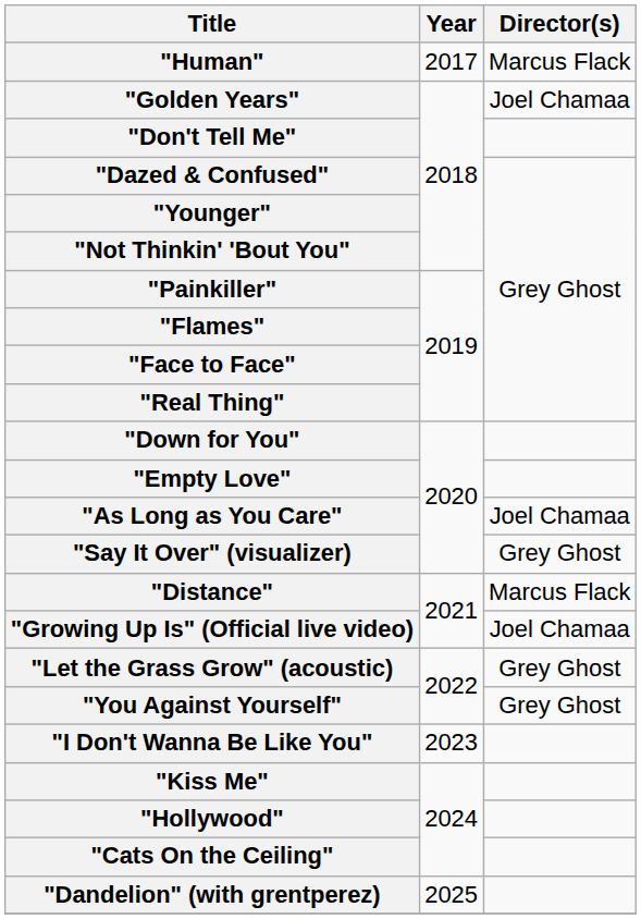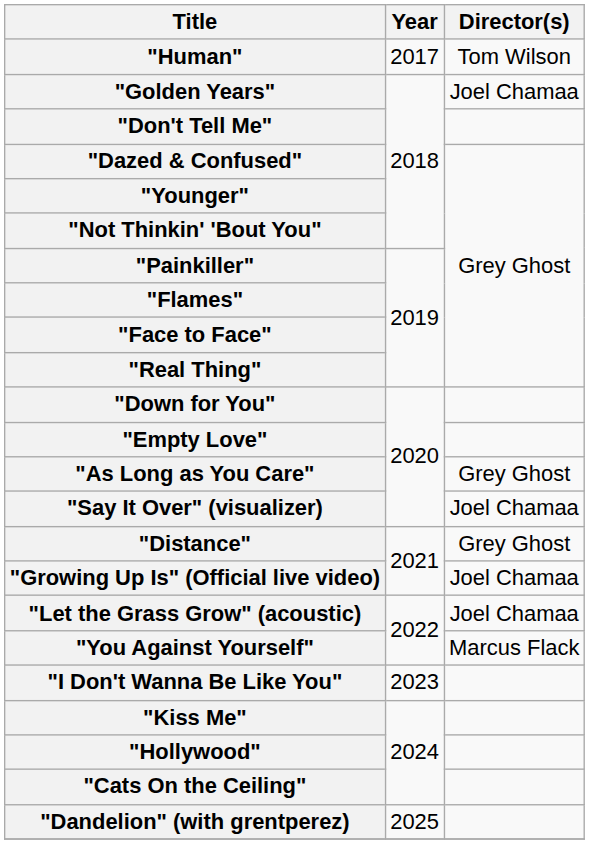"Human" | Director(s): Marcus Flack -> Tom Wilson
"As Long as You Care" | Director(s): Joel Chamaa -> Grey Ghost
"Say It Over" (visualizer) | Director(s): Grey Ghost -> Joel Chamaa
"Distance" | Director(s): Marcus Flack -> Grey Ghost
"Let the Grass Grow" (acoustic) | Director(s): Grey Ghost -> Joel Chamaa
"You Against Yourself" | Director(s): Grey Ghost -> Marcus Flack
